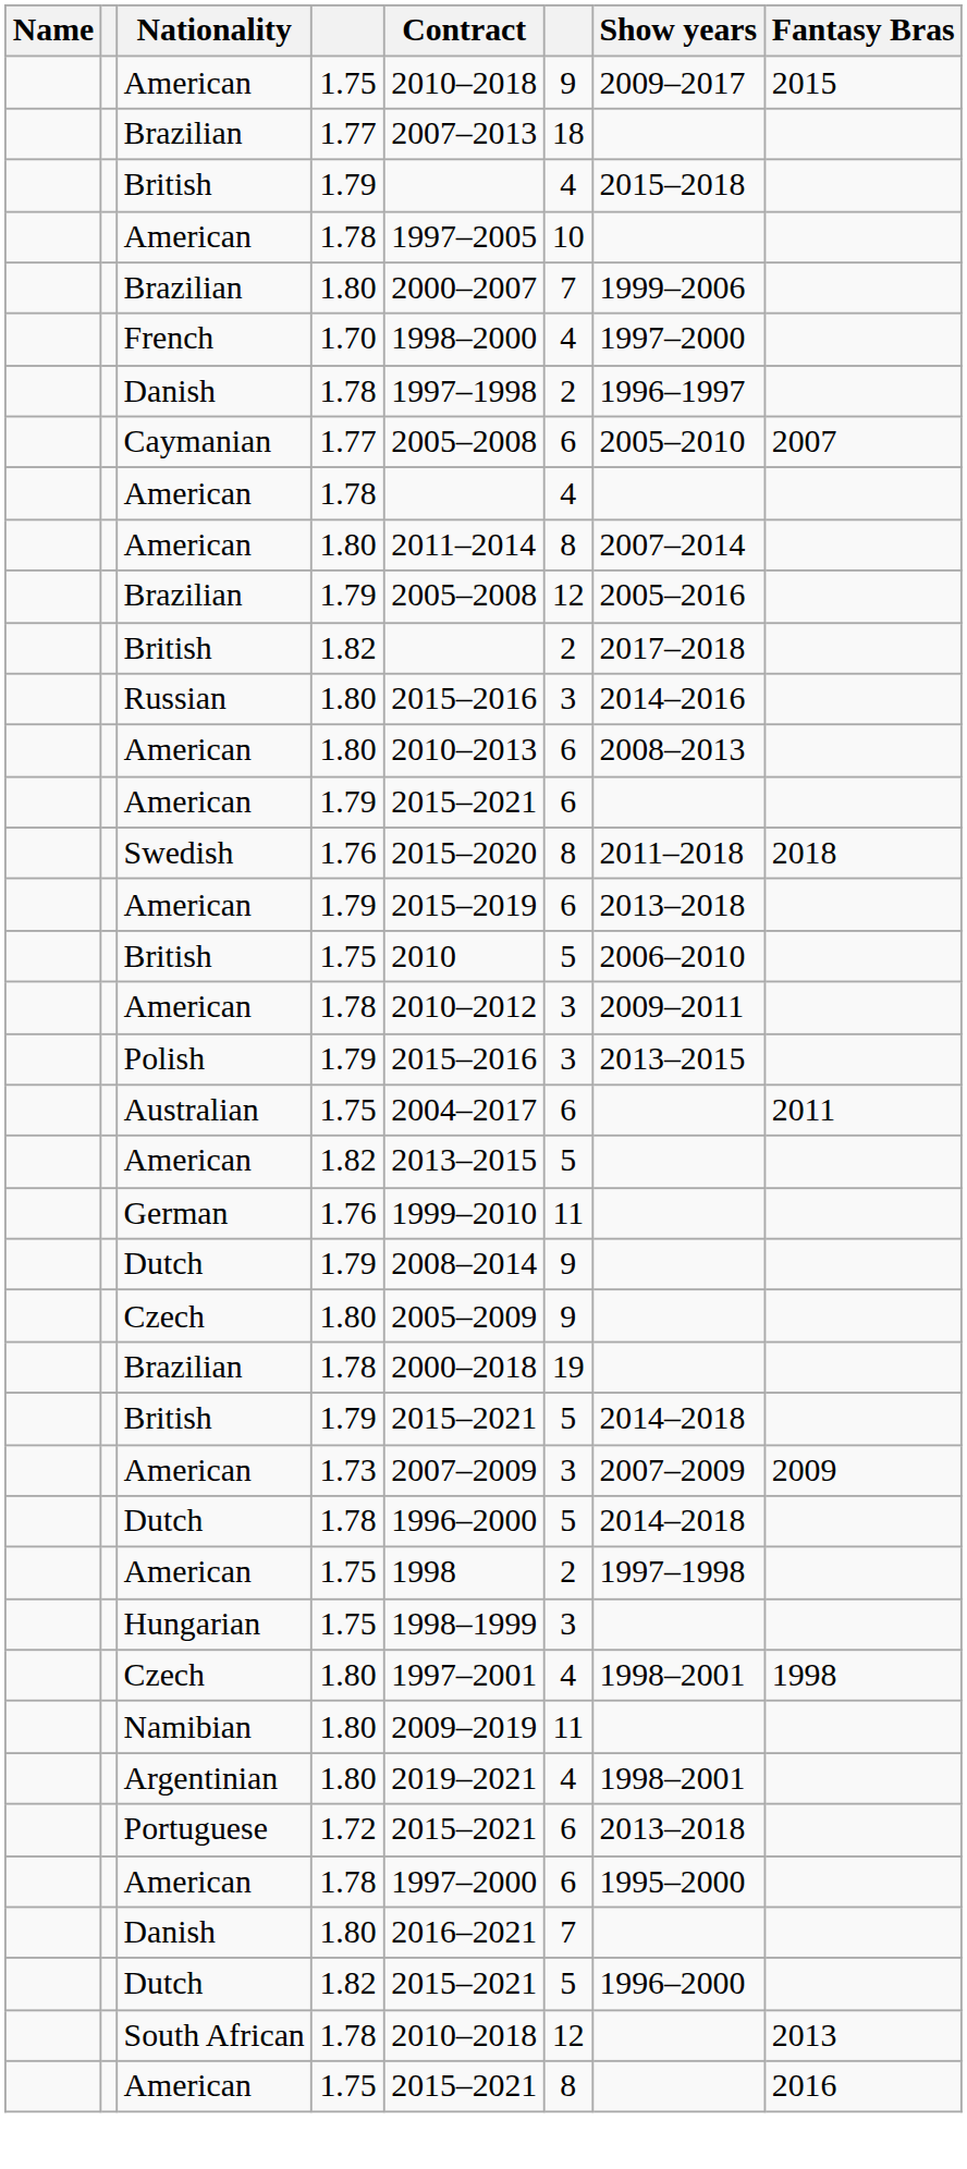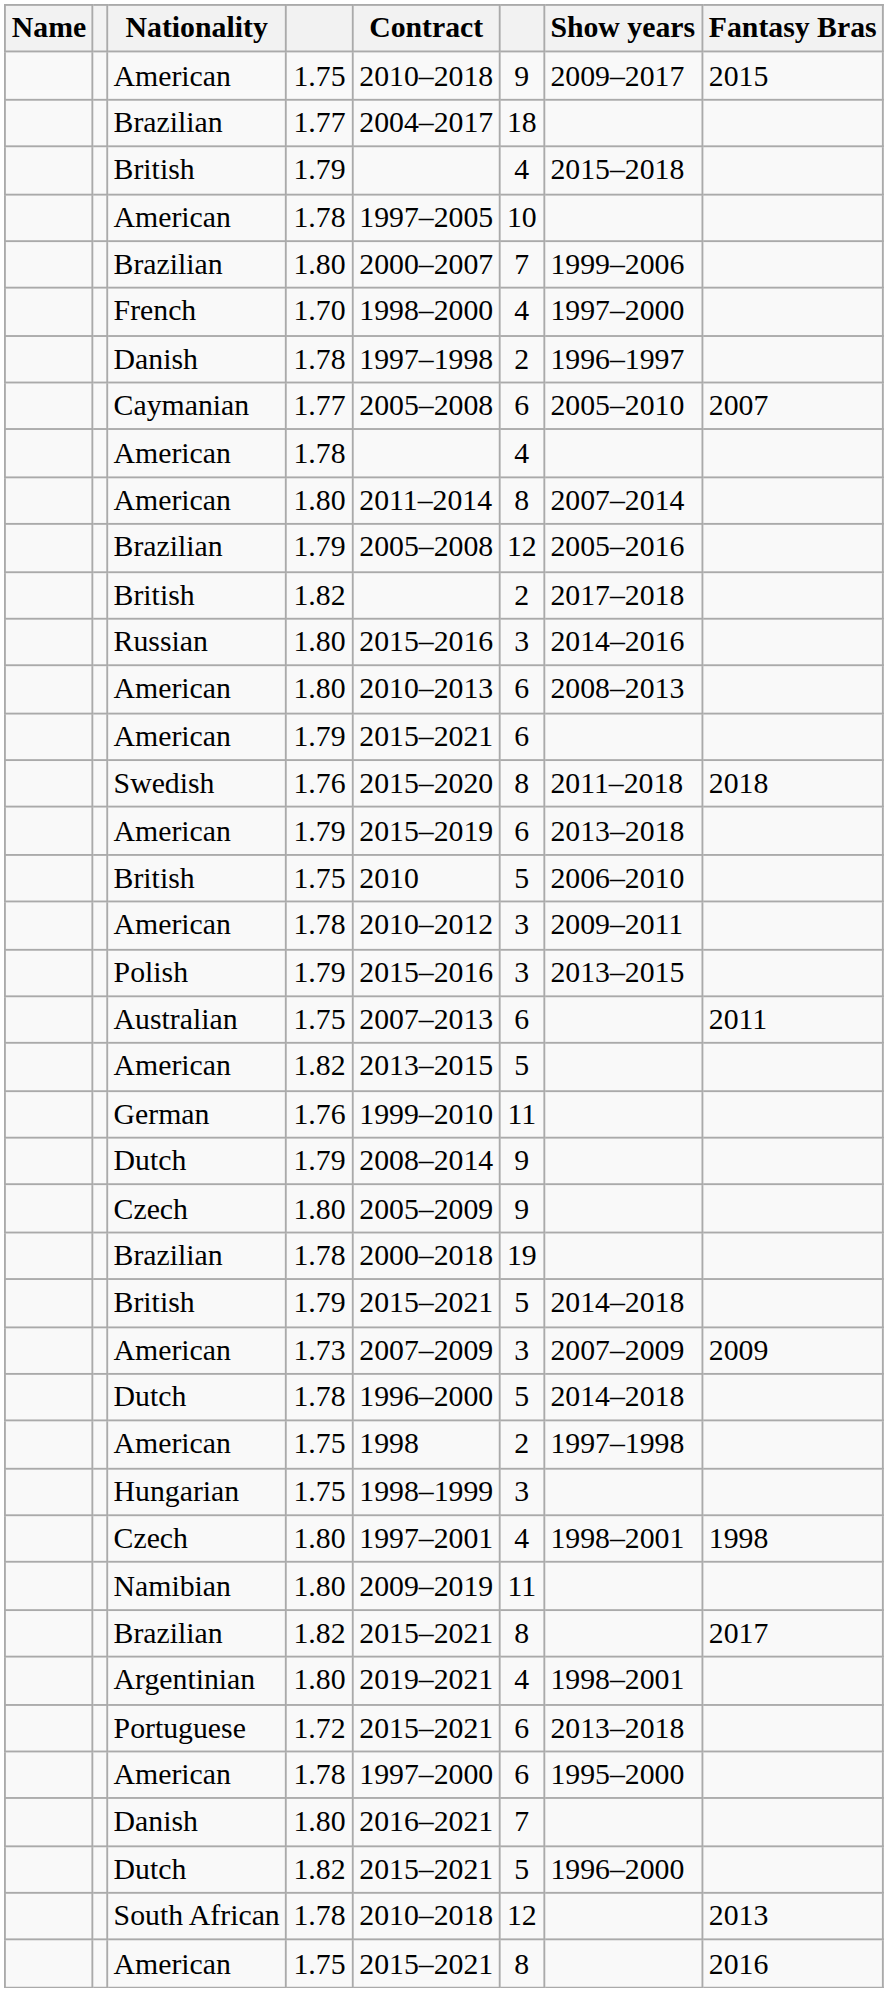Brazilian / 1.77 | Contract: 2007–2013 -> 2004–2017
Australian | Contract: 2004–2017 -> 2007–2013
+ row: Brazilian | 1.82 | 2015–2021 | 8 | 2017
